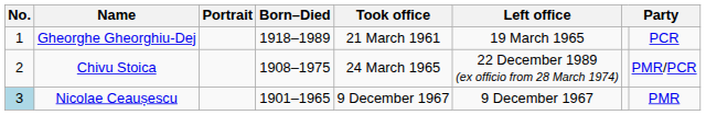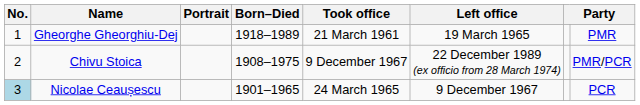Gheorghe Gheorghiu-Dej | column 8: PCR -> PMR
Chivu Stoica | Took office: 24 March 1965 -> 9 December 1967
Nicolae Ceaușescu | Took office: 9 December 1967 -> 24 March 1965
Nicolae Ceaușescu | column 8: PMR -> PCR
